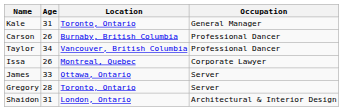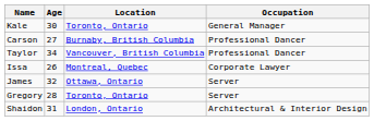Kale | Age: 31 -> 30
Carson | Age: 26 -> 27
James | Age: 33 -> 32
